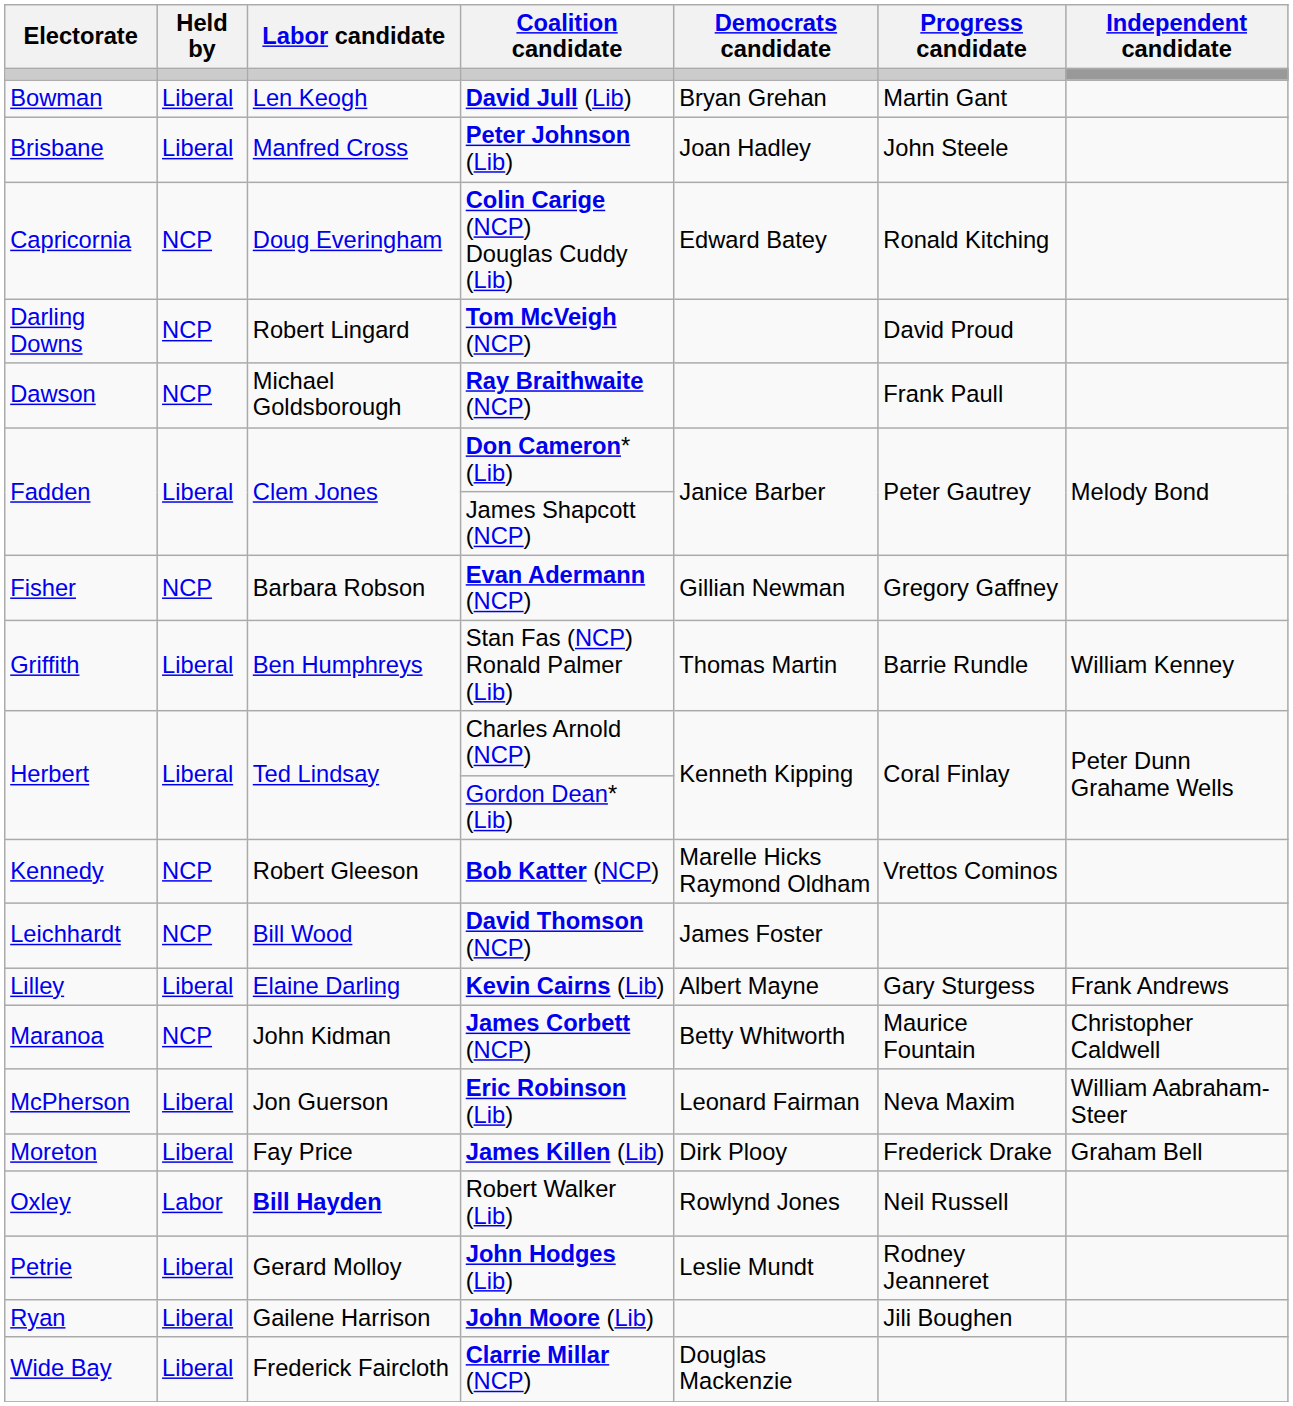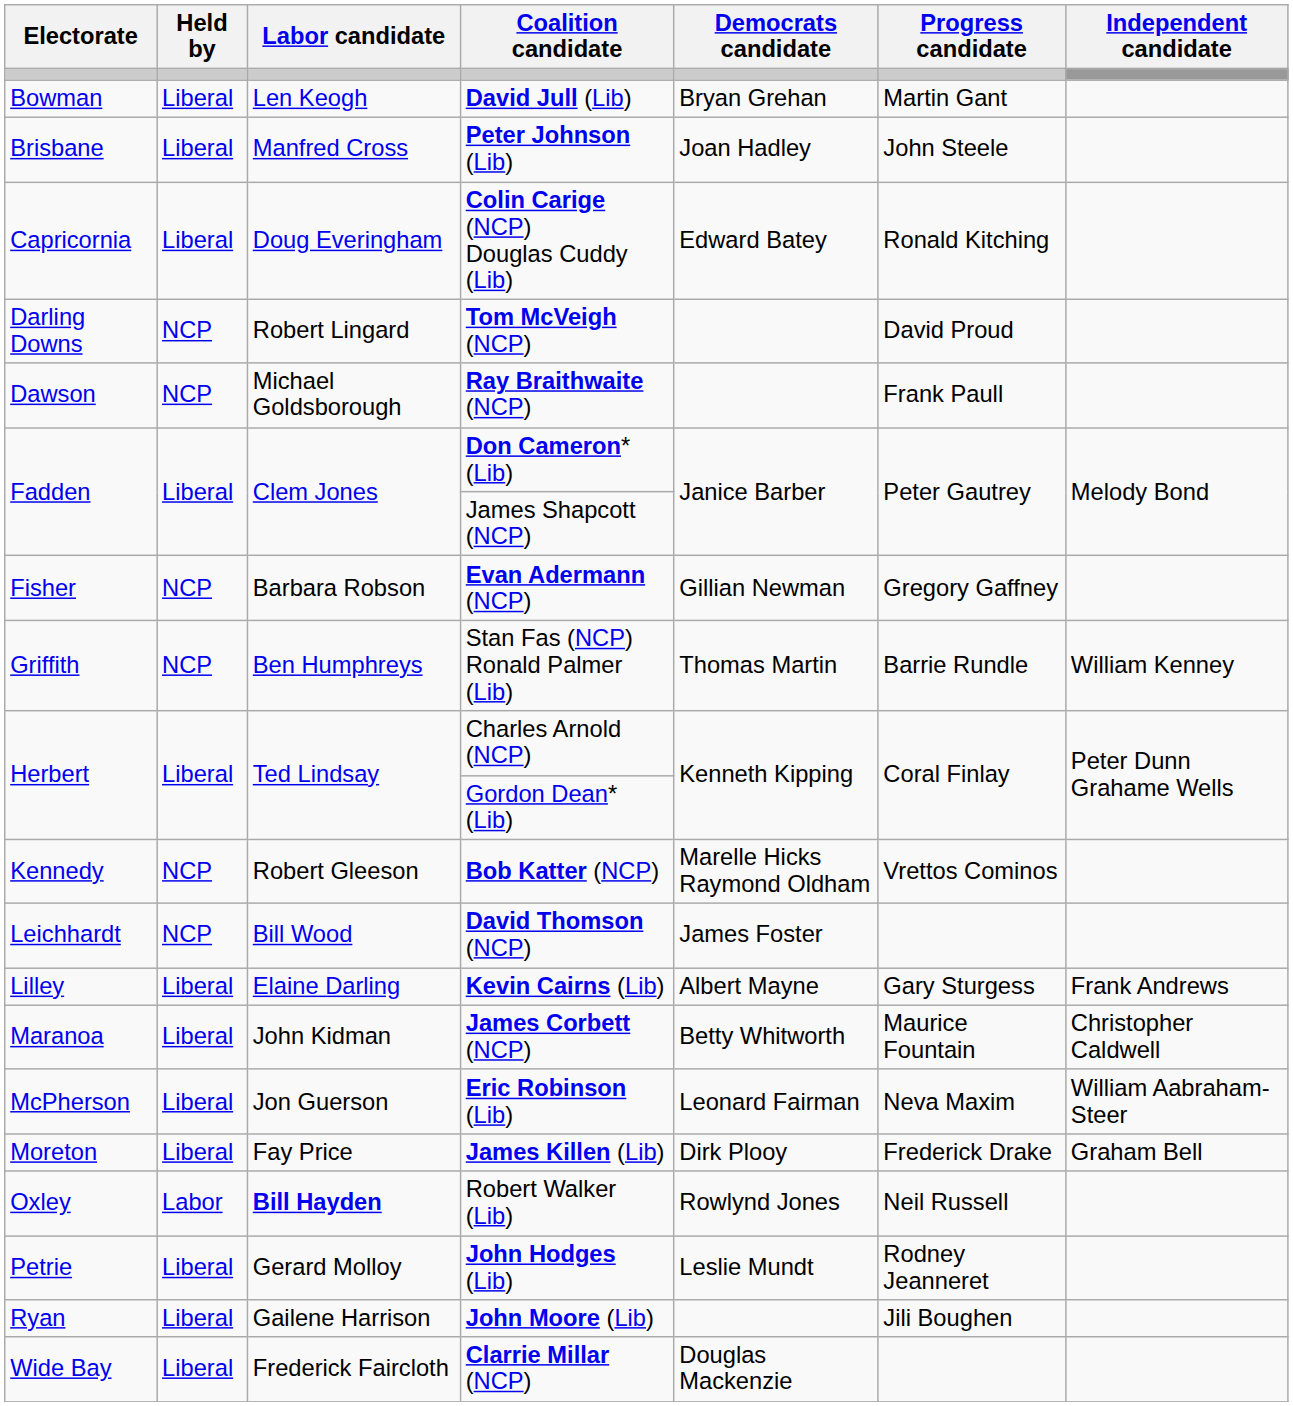Colin Carige (NCP) Douglas Cuddy (Lib) | Held by: NCP -> Liberal
Stan Fas (NCP) Ronald Palmer (Lib) | Held by: Liberal -> NCP
James Corbett (NCP) | Held by: NCP -> Liberal
